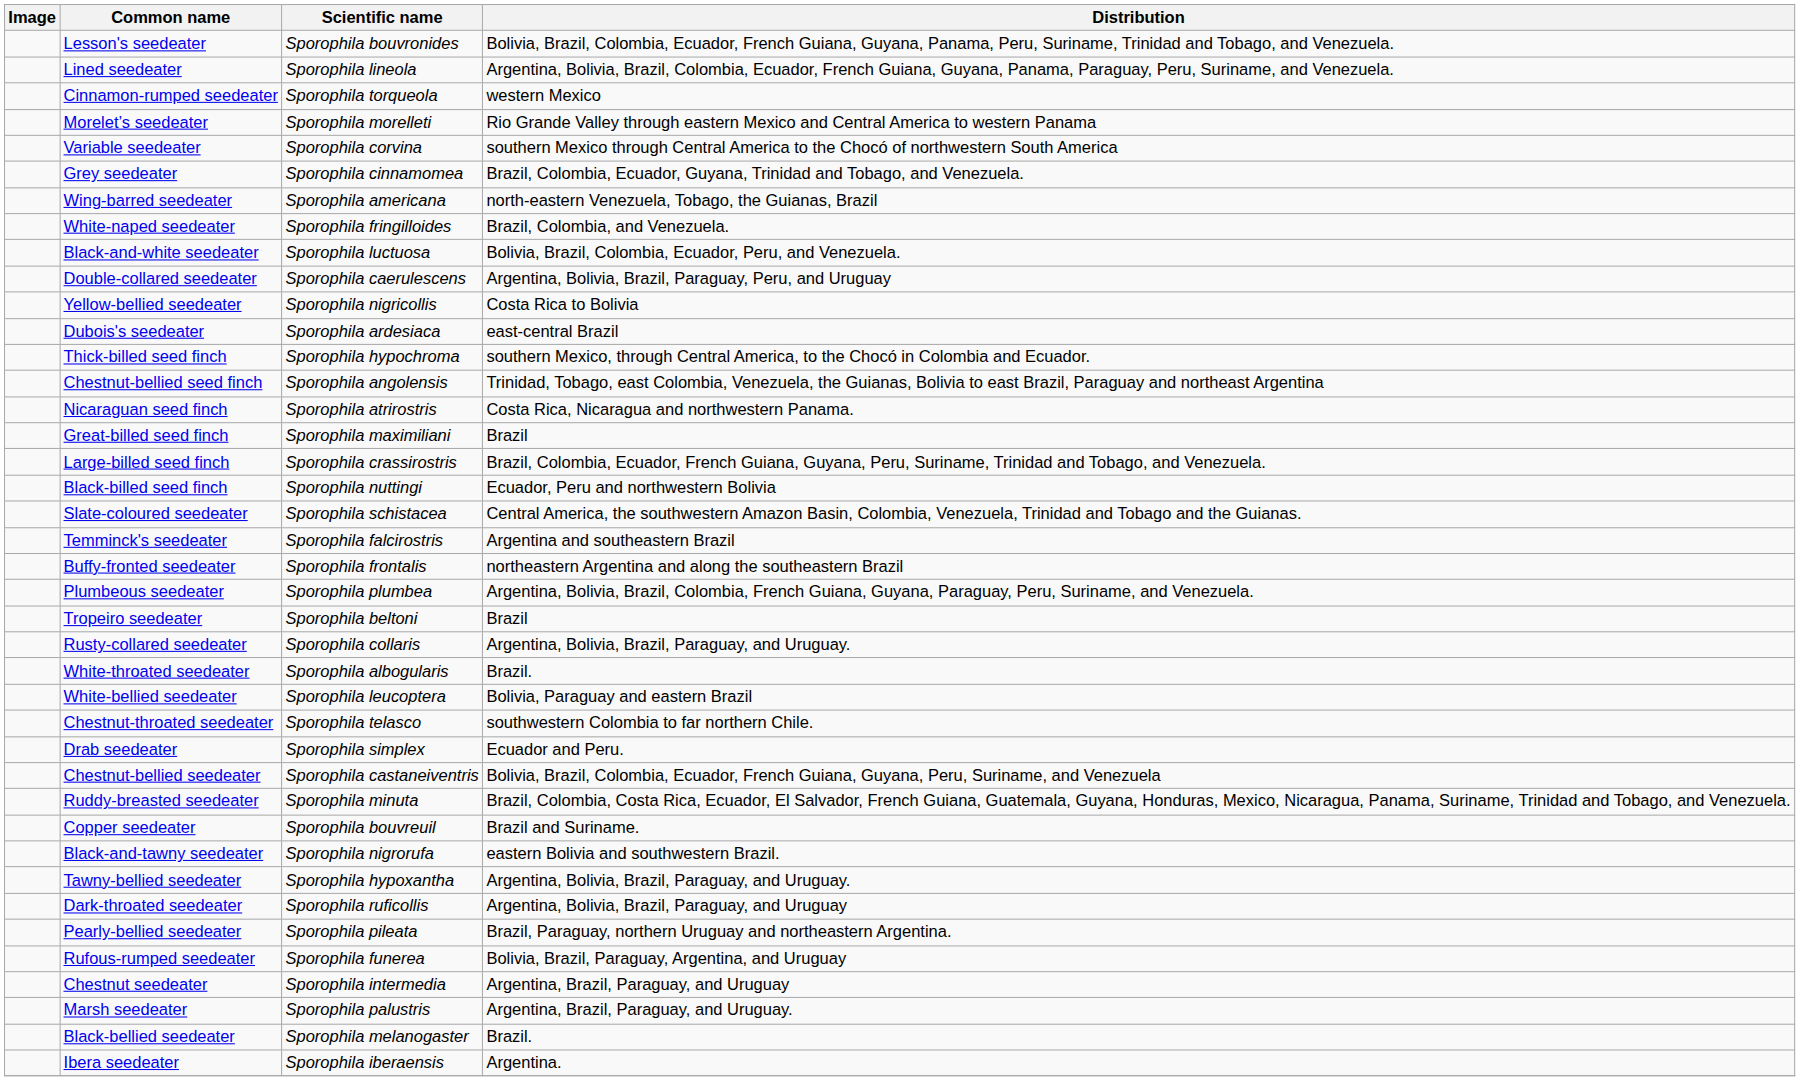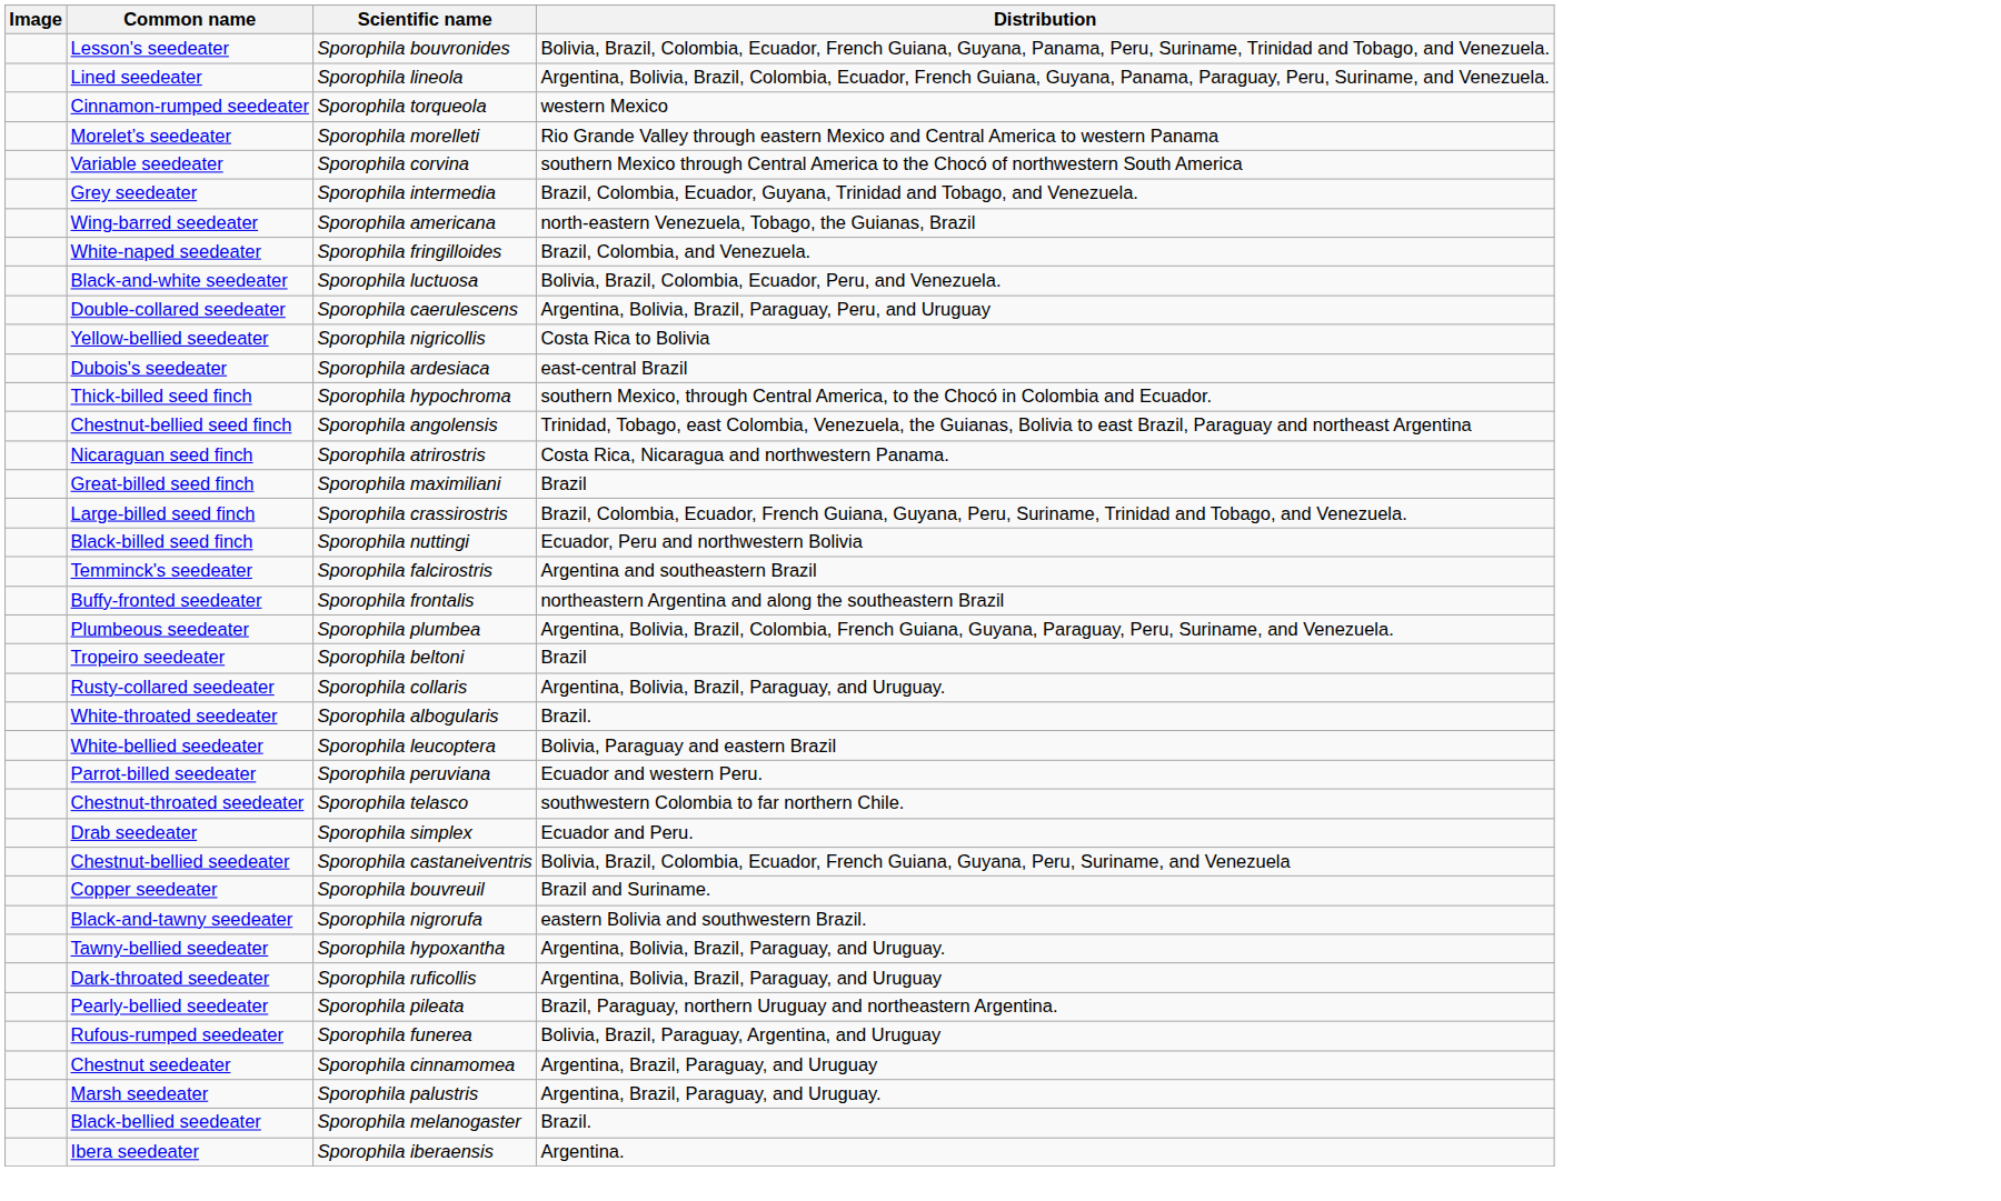Grey seedeater | Scientific name: Sporophila cinnamomea -> Sporophila intermedia
- row: Slate-coloured seedeater | Sporophila schistacea | Central America, the southwestern Amazon Basin, Colombia, Venezuela, Trinidad and Tobago and the Guianas.
+ row: Parrot-billed seedeater | Sporophila peruviana | Ecuador and western Peru.
- row: Ruddy-breasted seedeater | Sporophila minuta | Brazil, Colombia, Costa Rica, Ecuador, El Salvador, French Guiana, Guatemala, Guyana, Honduras, Mexico, Nicaragua, Panama, Suriname, Trinidad and Tobago, and Venezuela.
Chestnut seedeater | Scientific name: Sporophila intermedia -> Sporophila cinnamomea
